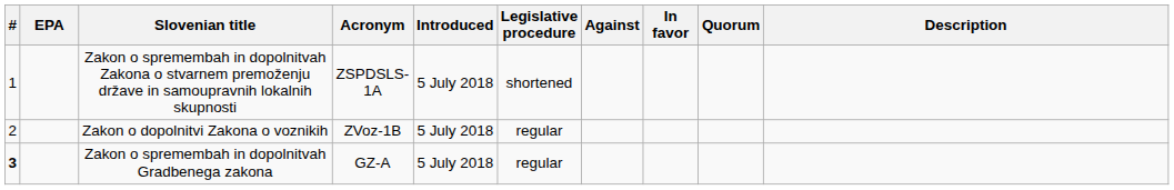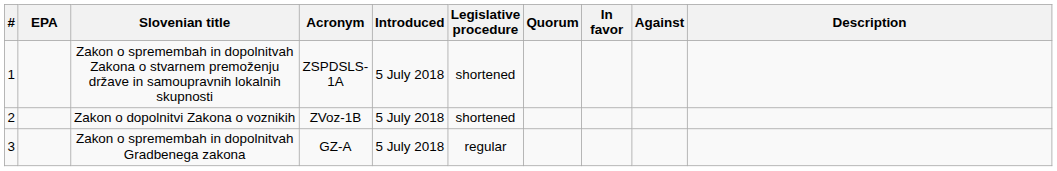columns swapped: Quorum <-> Against
Zakon o dopolnitvi Zakona o voznikih | Legislative procedure: regular -> shortened
Zakon o spremembah in dopolnitvah Gradbenega zakona | #: bold -> normal
